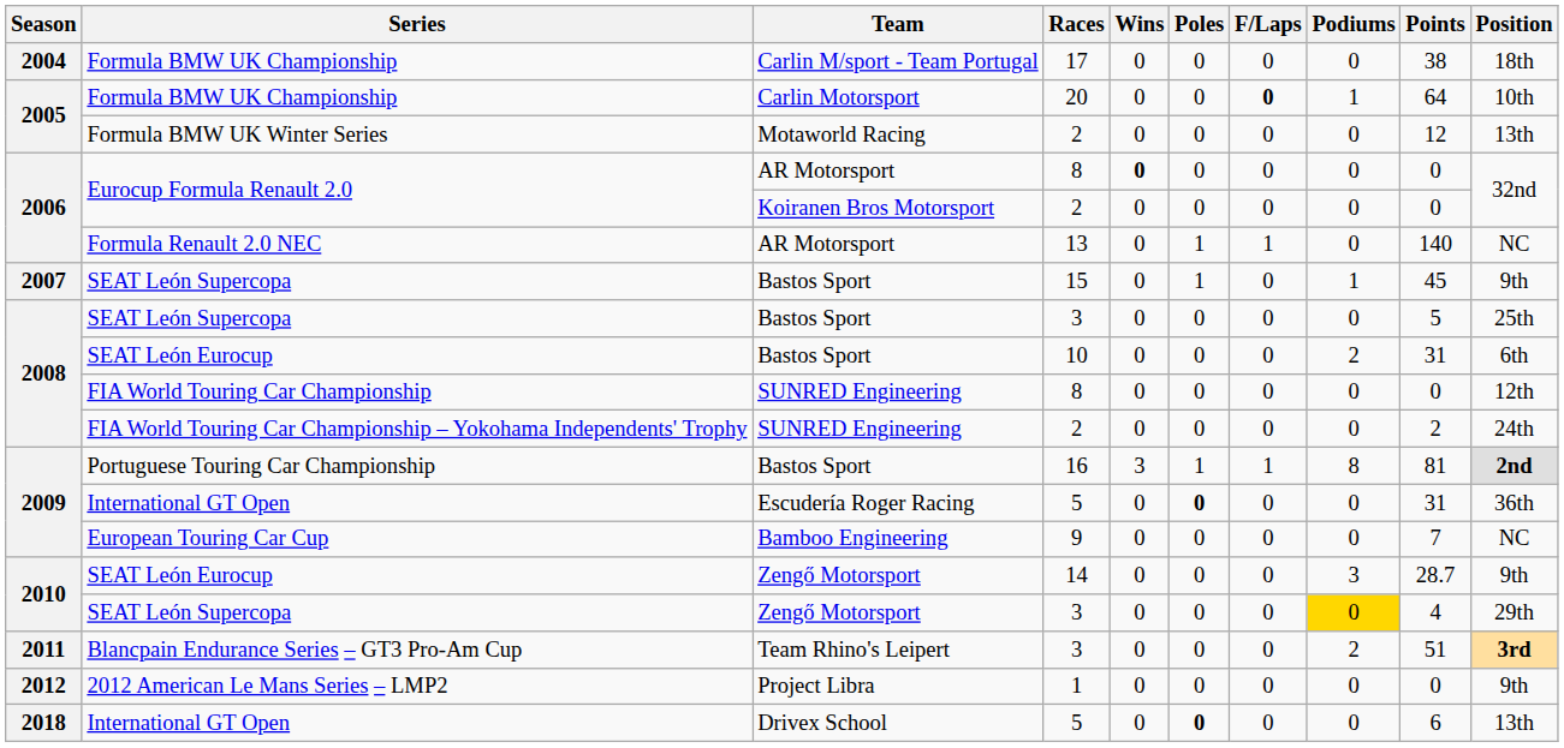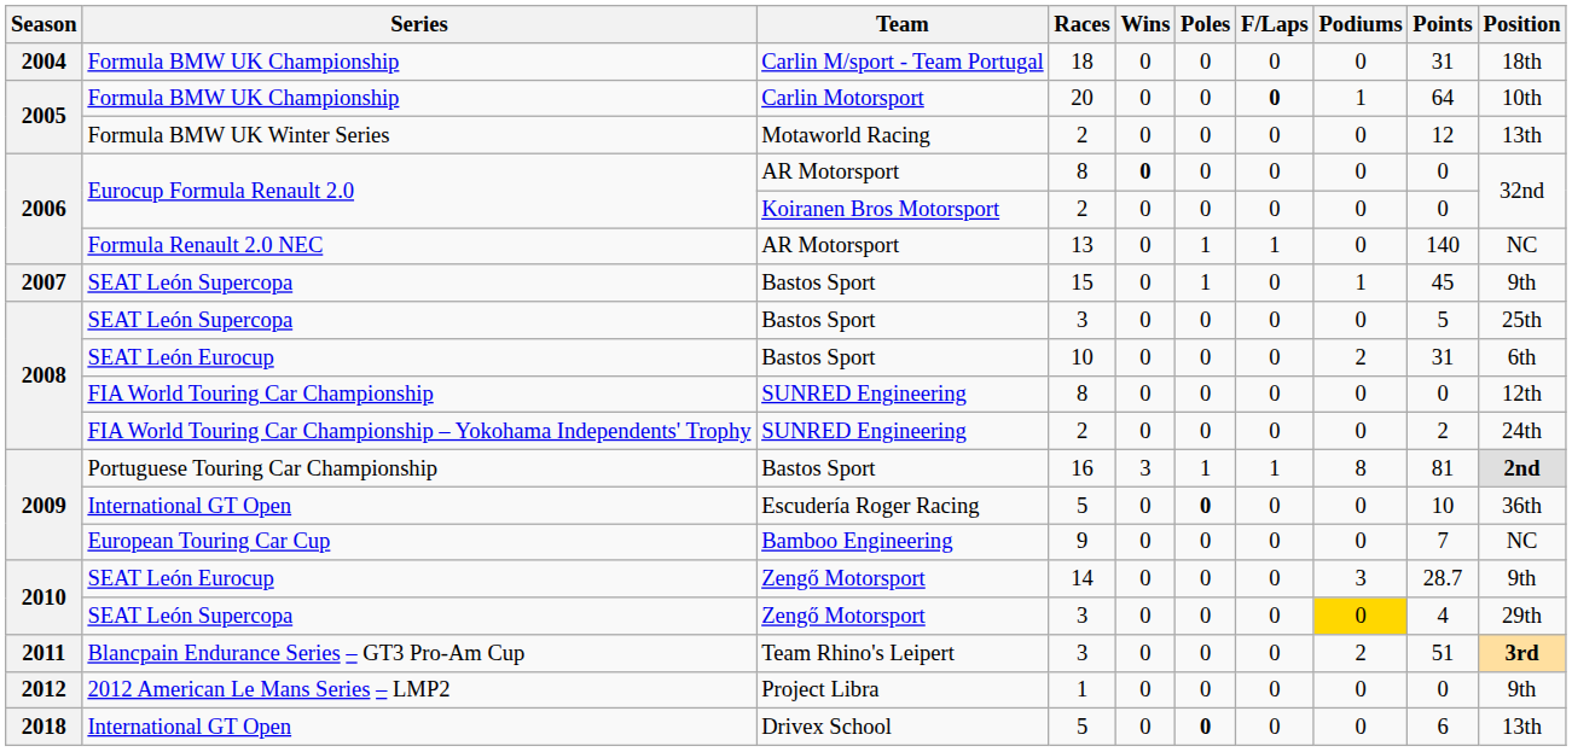Formula BMW UK Championship / Carlin M/sport - Team Portugal | Races: 17 -> 18
Formula BMW UK Championship / Carlin M/sport - Team Portugal | Points: 38 -> 31
International GT Open / Escudería Roger Racing | Points: 31 -> 10
